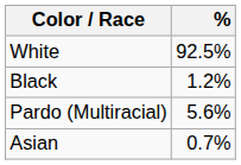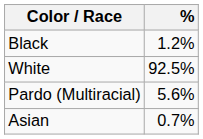rows swapped: White <-> Black
